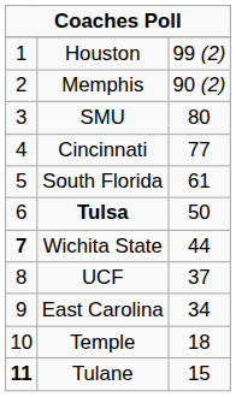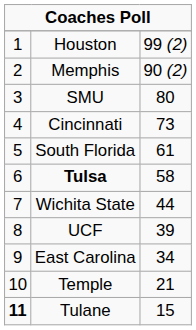Cincinnati | column 3: 77 -> 73
Tulsa | column 3: 50 -> 58
Wichita State | column 1: bold -> normal
UCF | column 3: 37 -> 39
Temple | column 3: 18 -> 21
